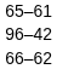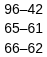rows swapped: 96–42 <-> 65–61
